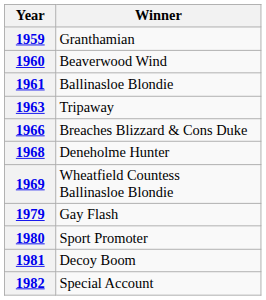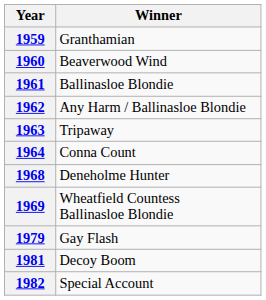+ row: 1962 | Any Harm / Ballinasloe Blondie
+ row: 1964 | Conna Count
- row: 1966 | Breaches Blizzard & Cons Duke
- row: 1980 | Sport Promoter
